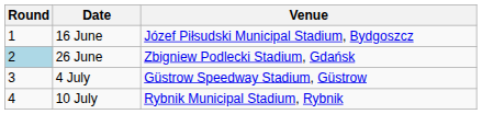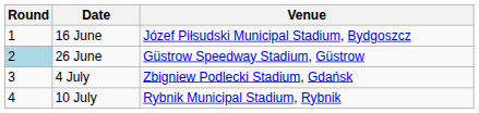26 June | Venue: Zbigniew Podlecki Stadium, Gdańsk -> Güstrow Speedway Stadium, Güstrow
4 July | Venue: Güstrow Speedway Stadium, Güstrow -> Zbigniew Podlecki Stadium, Gdańsk
